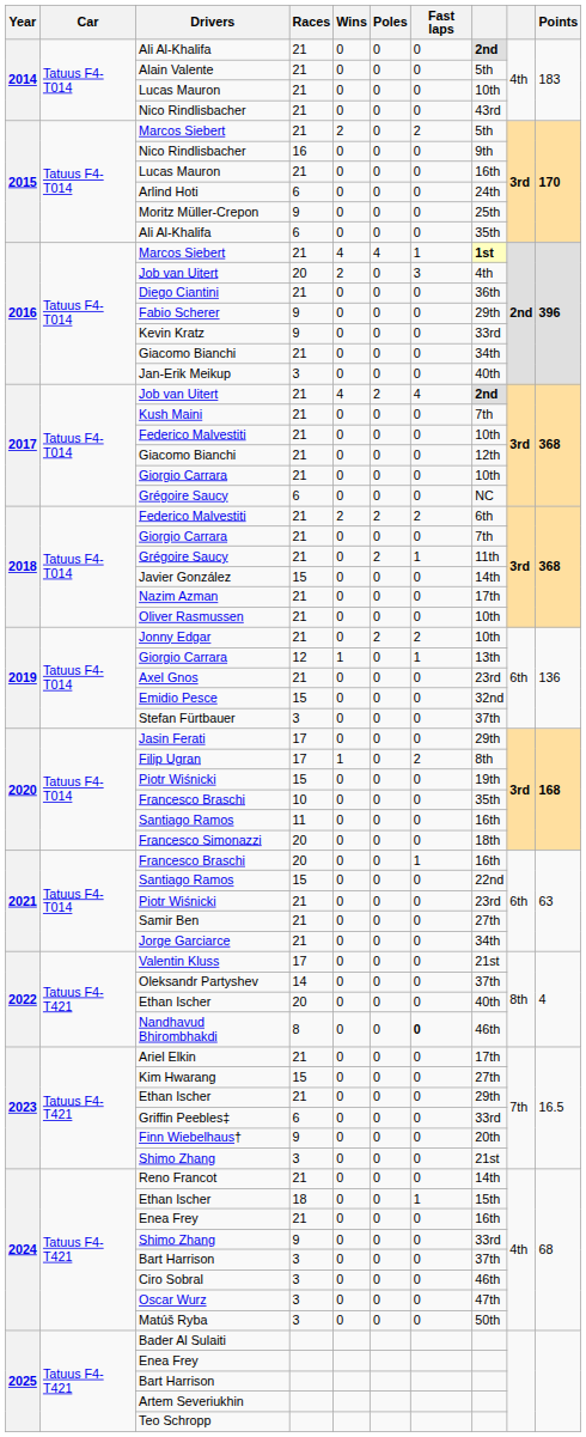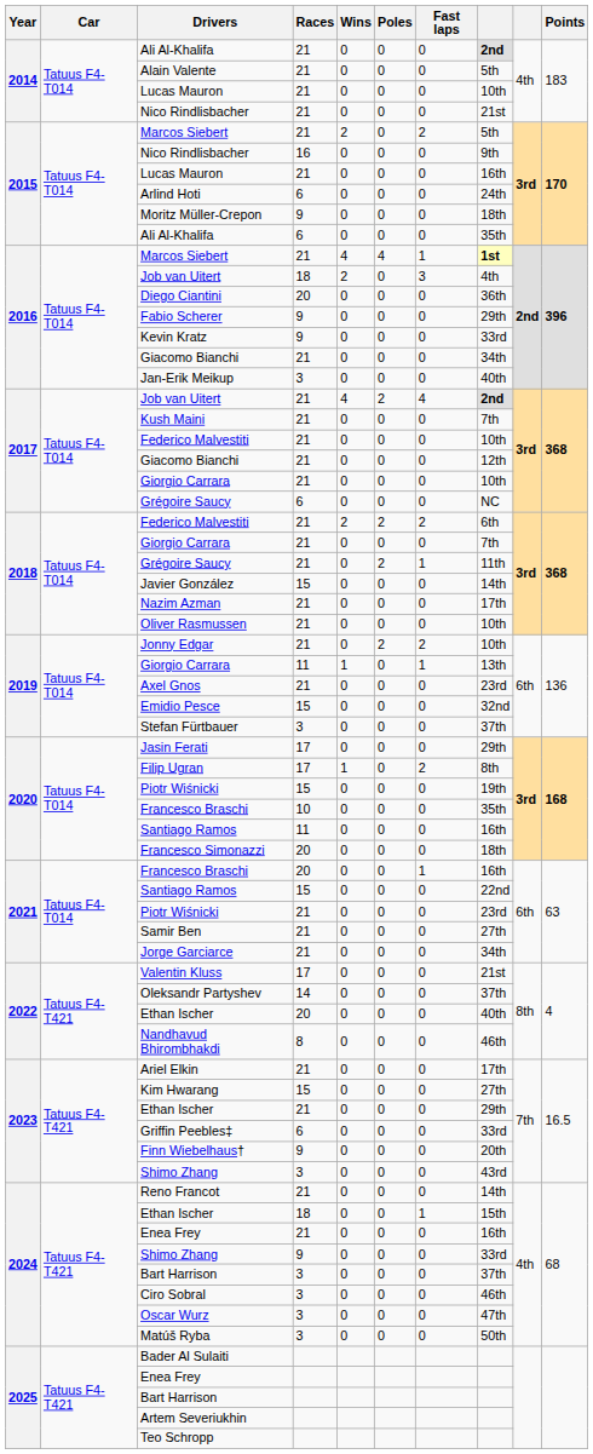2014 / Nico Rindlisbacher | column 8: 43rd -> 21st
Moritz Müller-Crepon | column 8: 25th -> 18th
2016 / Job van Uitert | Races: 20 -> 18
Diego Ciantini | Races: 21 -> 20
2019 / Giorgio Carrara | Races: 12 -> 11
Nandhavud Bhirombhakdi | Fast laps: bold -> normal
2023 / Shimo Zhang | column 8: 21st -> 43rd
